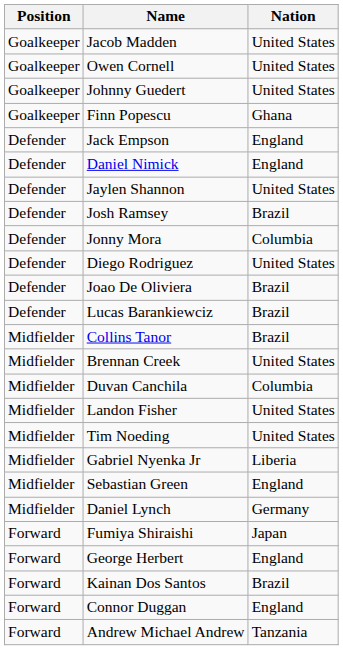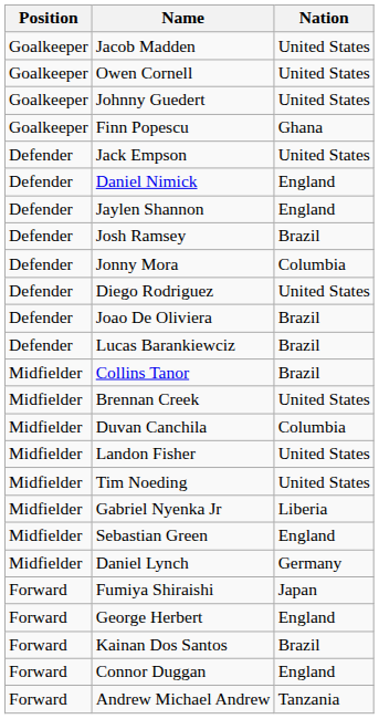Jack Empson | Nation: England -> United States
Jaylen Shannon | Nation: United States -> England
